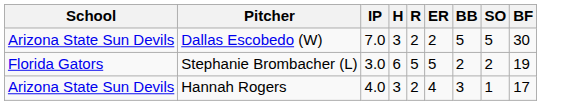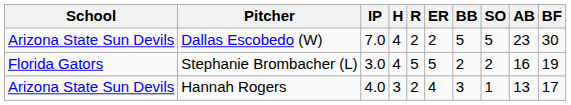+ column: AB | 23 | 16 | 13
Dallas Escobedo (W) | H: 3 -> 4
Stephanie Brombacher (L) | H: 6 -> 4
